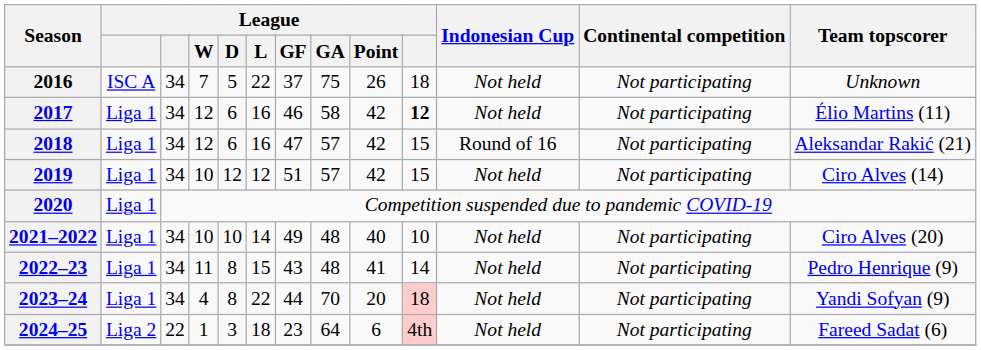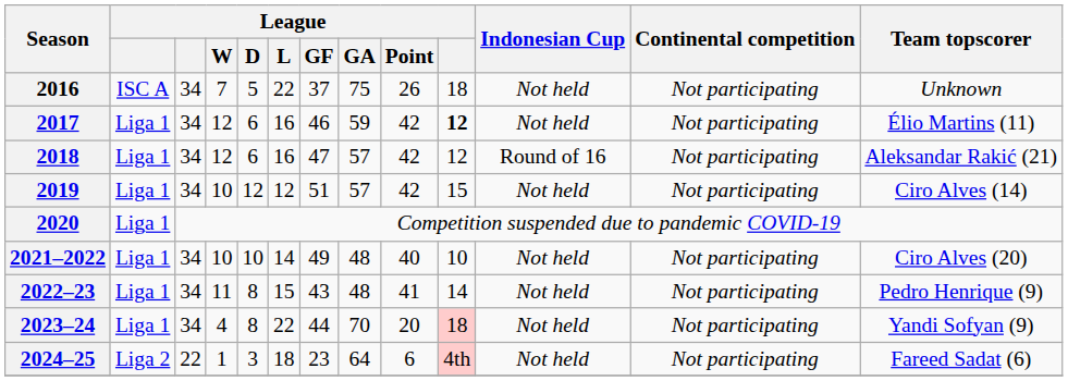2017 | League / GA: 58 -> 59
2018 | column 10: 15 -> 12
